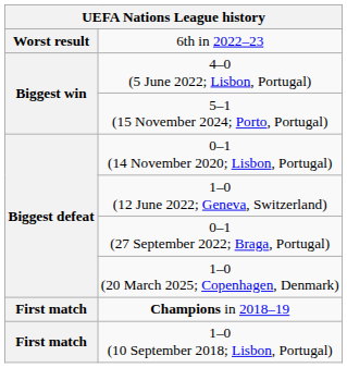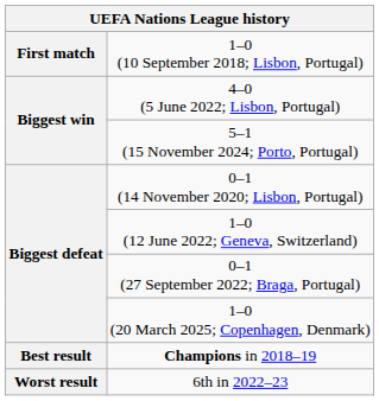rows swapped: 1–0 (10 September 2018; Lisbon, Portugal) <-> 6th in 2022–23
Champions in 2018–19 | column 1: First match -> Best result
